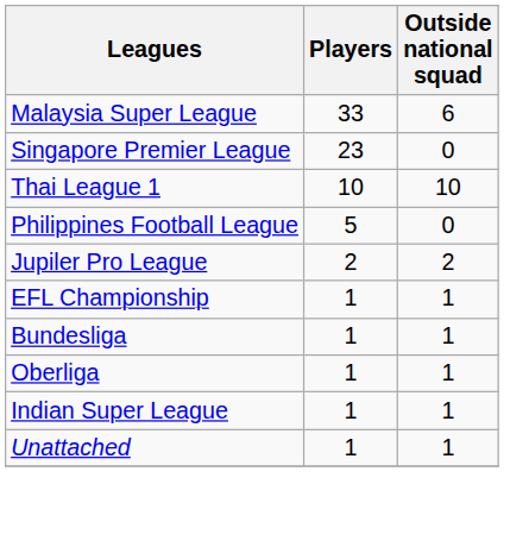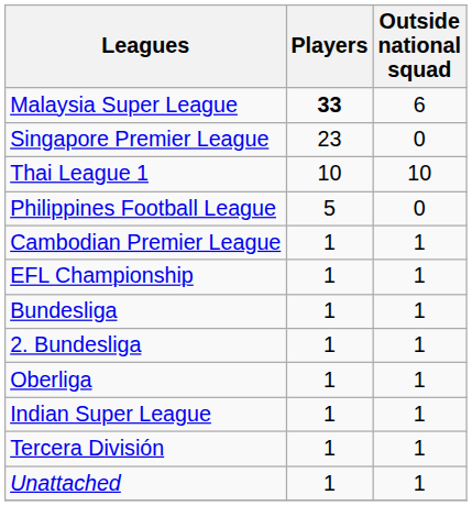Malaysia Super League | Players: normal -> bold
- row: Jupiler Pro League | 2 | 2
+ row: Cambodian Premier League | 1 | 1
+ row: 2. Bundesliga | 1 | 1
+ row: Tercera División | 1 | 1
